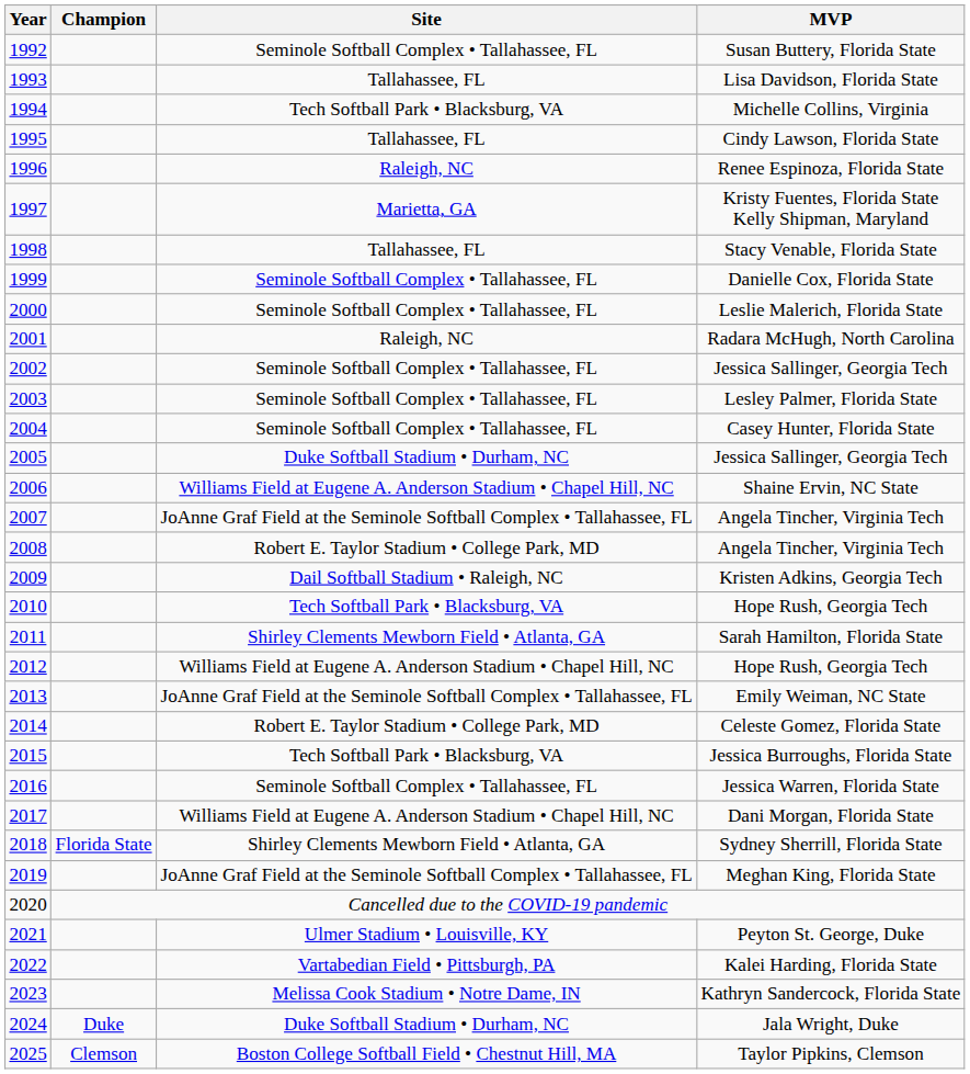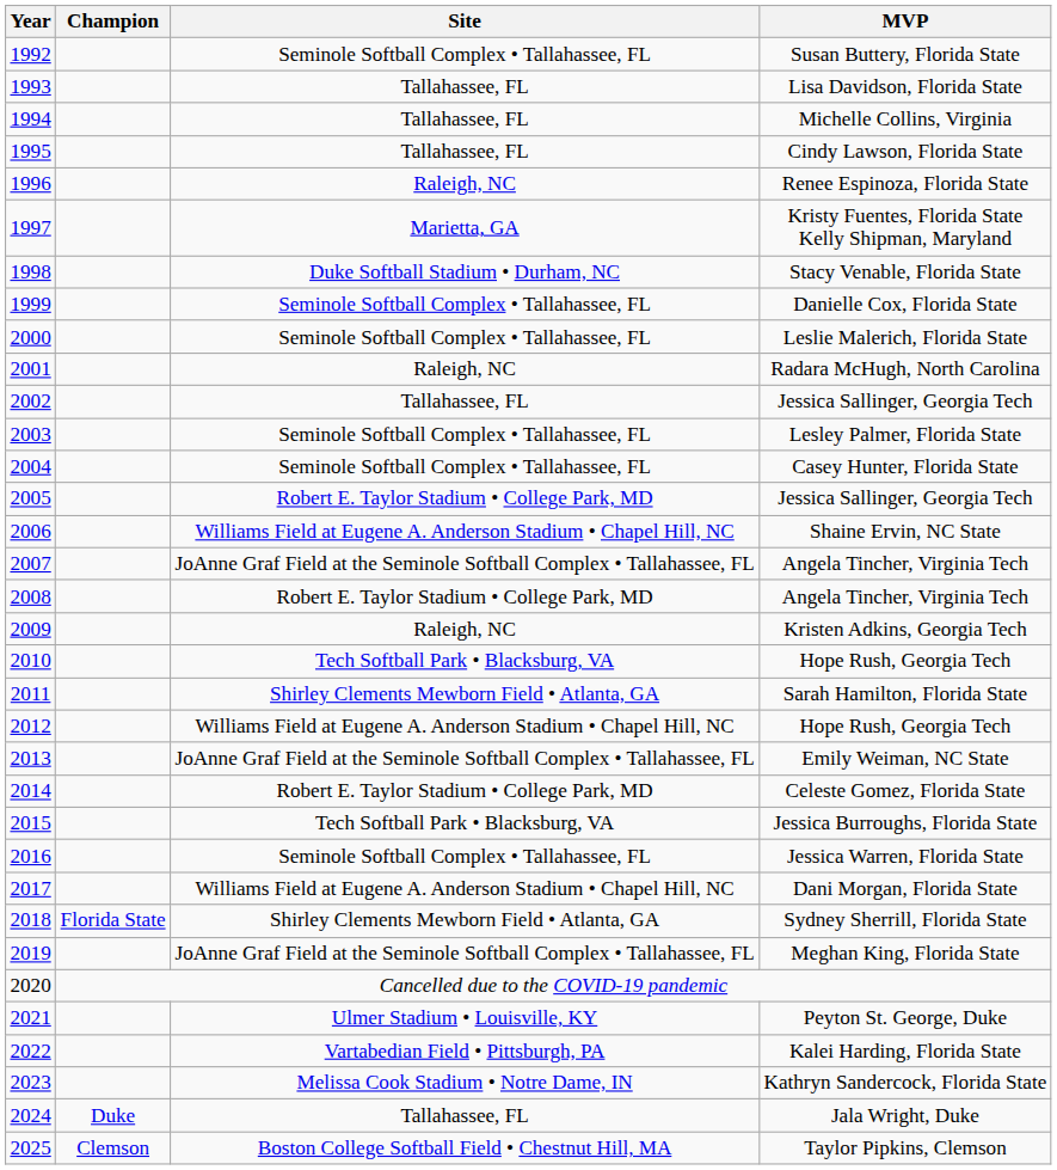Michelle Collins, Virginia | Site: Tech Softball Park • Blacksburg, VA -> Tallahassee, FL
Stacy Venable, Florida State | Site: Tallahassee, FL -> Duke Softball Stadium • Durham, NC
2002 / Jessica Sallinger, Georgia Tech | Site: Seminole Softball Complex • Tallahassee, FL -> Tallahassee, FL
2005 / Jessica Sallinger, Georgia Tech | Site: Duke Softball Stadium • Durham, NC -> Robert E. Taylor Stadium • College Park, MD
Kristen Adkins, Georgia Tech | Site: Dail Softball Stadium • Raleigh, NC -> Raleigh, NC
Jala Wright, Duke | Site: Duke Softball Stadium • Durham, NC -> Tallahassee, FL
